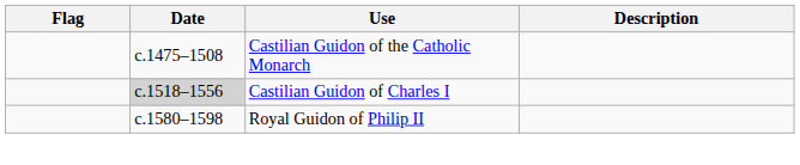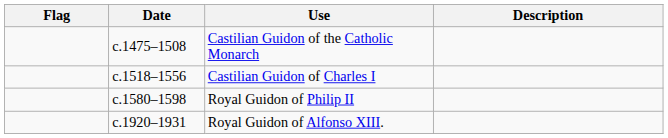Castilian Guidon of Charles I | Date: lightgrey background -> no background
+ row: c.1920–1931 | Royal Guidon of Alfonso XIII.
